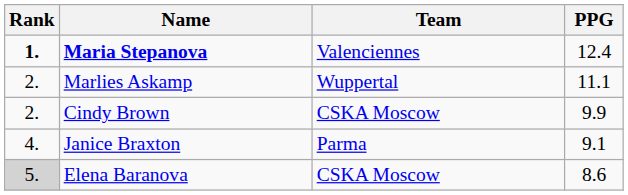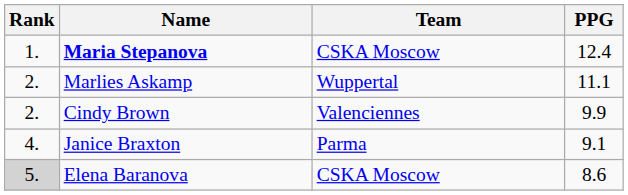Maria Stepanova | Rank: bold -> normal
Maria Stepanova | Team: Valenciennes -> CSKA Moscow
Cindy Brown | Team: CSKA Moscow -> Valenciennes
